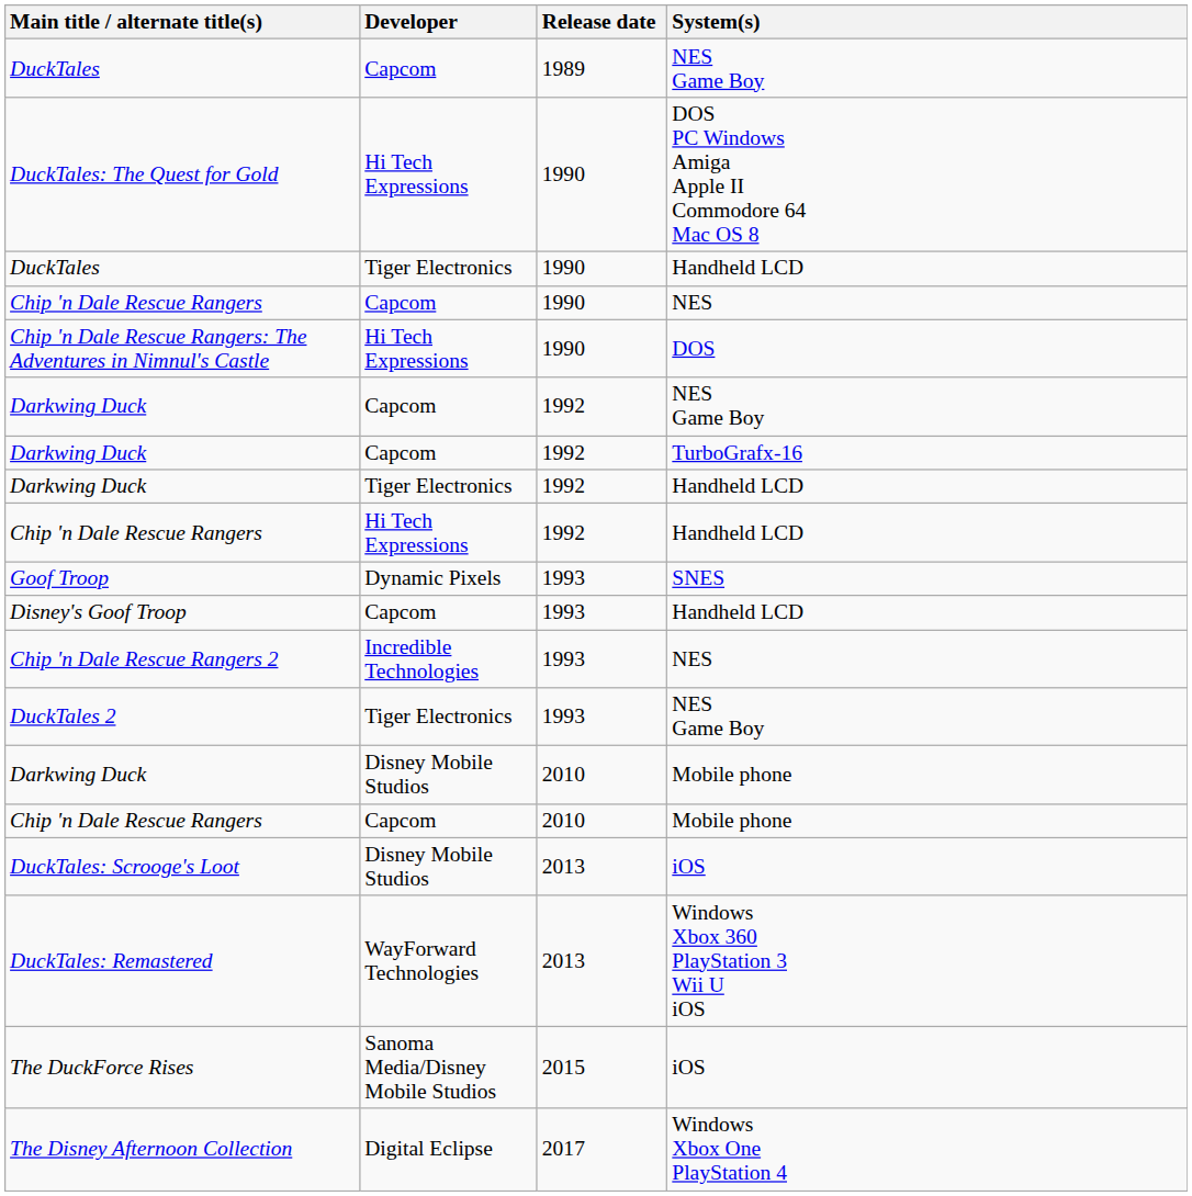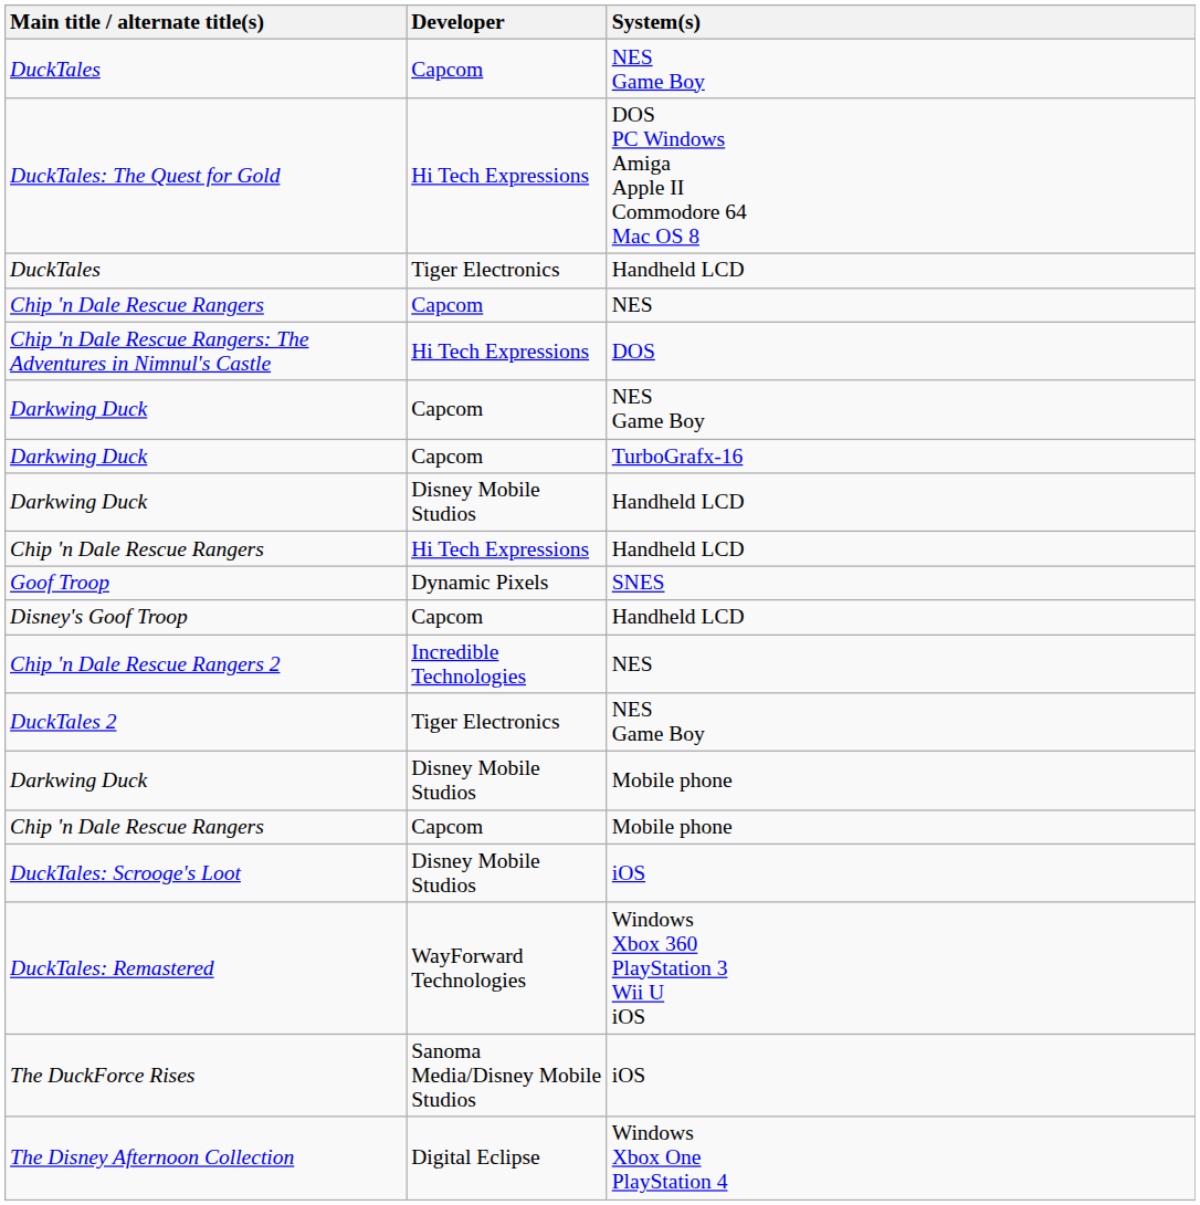- column: Release date | 1989 | 1990 | 1990 | 1990 | 1990 | 1992 | 1992 | 1992 | 1992 | 1993 | 1993 | 1993 | 1993 | 2010 | 2010 | 2013 | 2013 | 2015 | 2017
Darkwing Duck / Handheld LCD | Developer: Tiger Electronics -> Disney Mobile Studios
